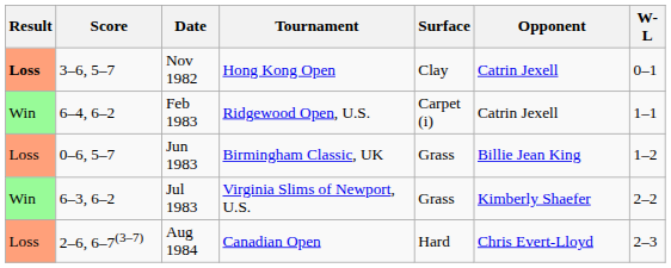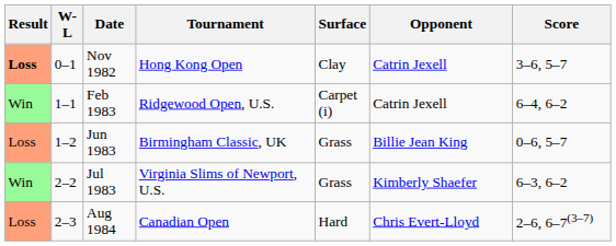columns swapped: W-L <-> Score
